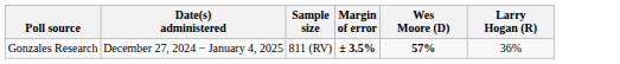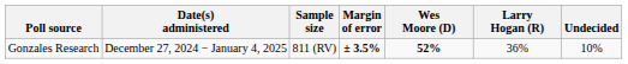+ column: Undecided | 10%
Gonzales Research | Wes Moore (D): 57% -> 52%
